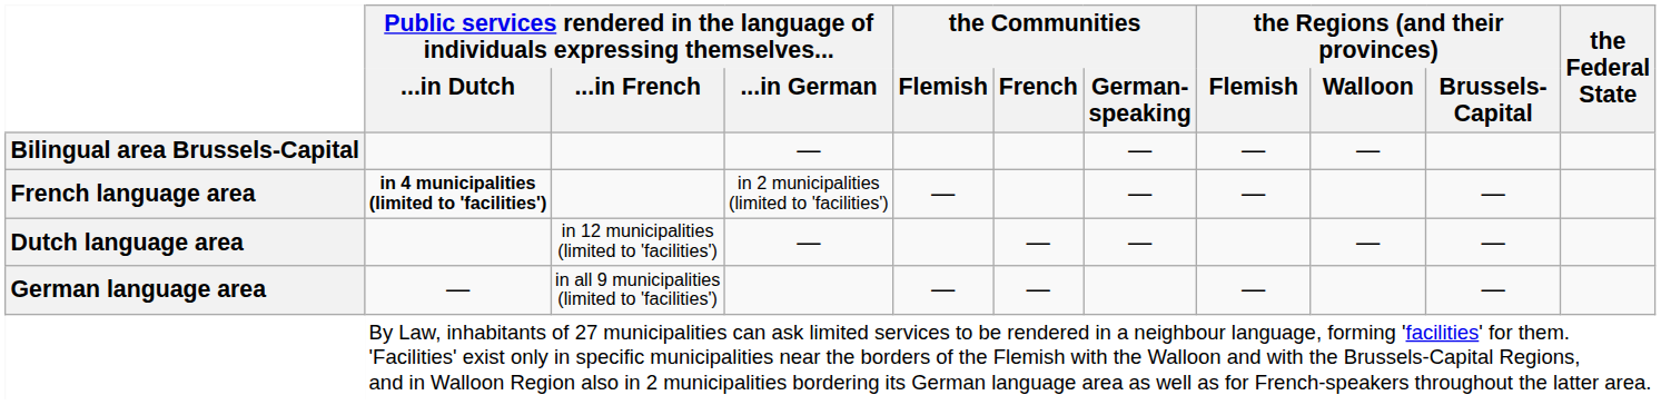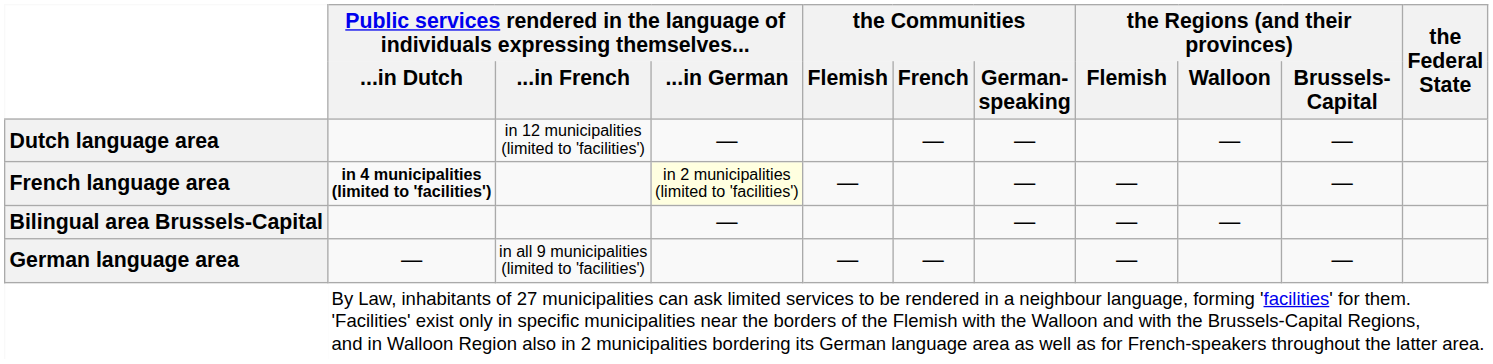rows swapped: Dutch language area <-> Bilingual area Brussels-Capital
French language area | column 4: no background -> lightyellow background
